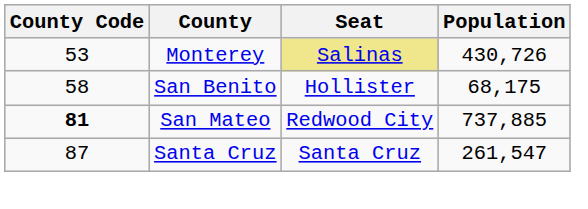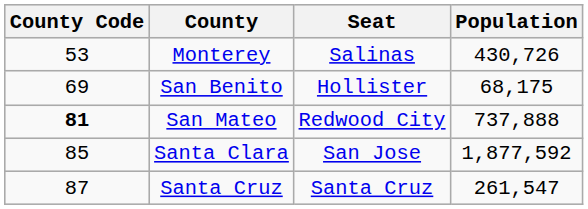Monterey | Seat: khaki background -> no background
San Benito | County Code: 58 -> 69
San Mateo | Population: 737,885 -> 737,888
+ row: 85 | Santa Clara | San Jose | 1,877,592
